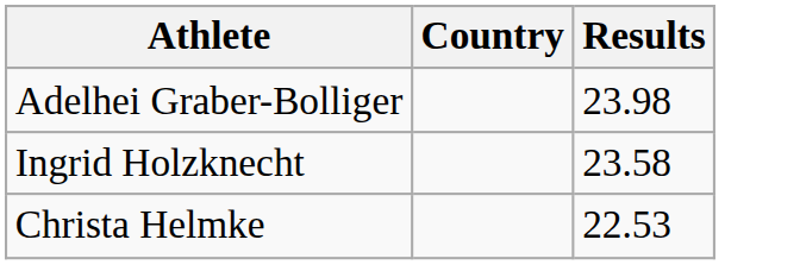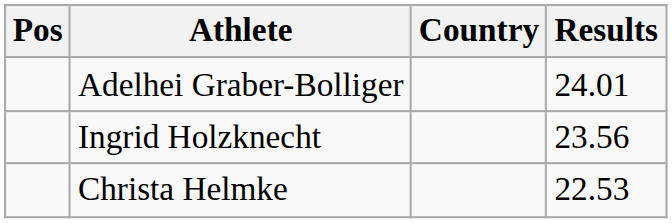+ column: Pos
Adelhei Graber-Bolliger | Results: 23.98 -> 24.01
Ingrid Holzknecht | Results: 23.58 -> 23.56
